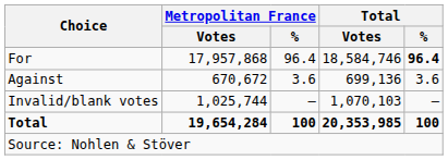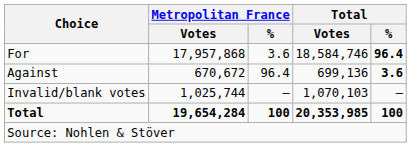For | Metropolitan France / %: 96.4 -> 3.6
Against | Metropolitan France / %: 3.6 -> 96.4
Against | Total / %: normal -> bold
